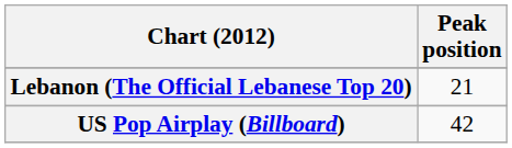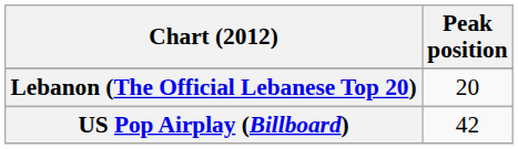Lebanon (The Official Lebanese Top 20) | Peak position: 21 -> 20
